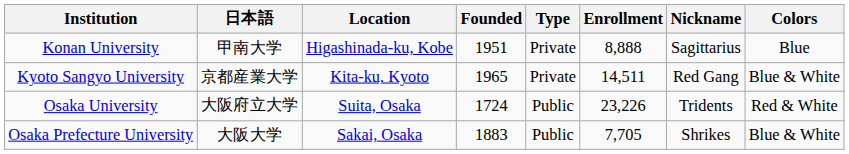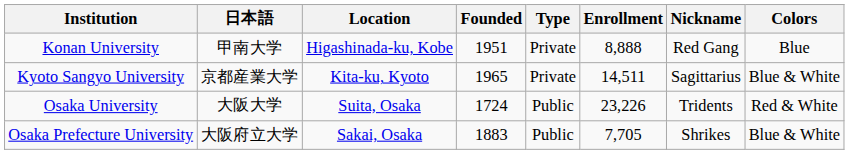Konan University | Nickname: Sagittarius -> Red Gang
Kyoto Sangyo University | Nickname: Red Gang -> Sagittarius
Osaka University | 日本語: 大阪府立大学 -> 大阪大学
Osaka Prefecture University | 日本語: 大阪大学 -> 大阪府立大学
